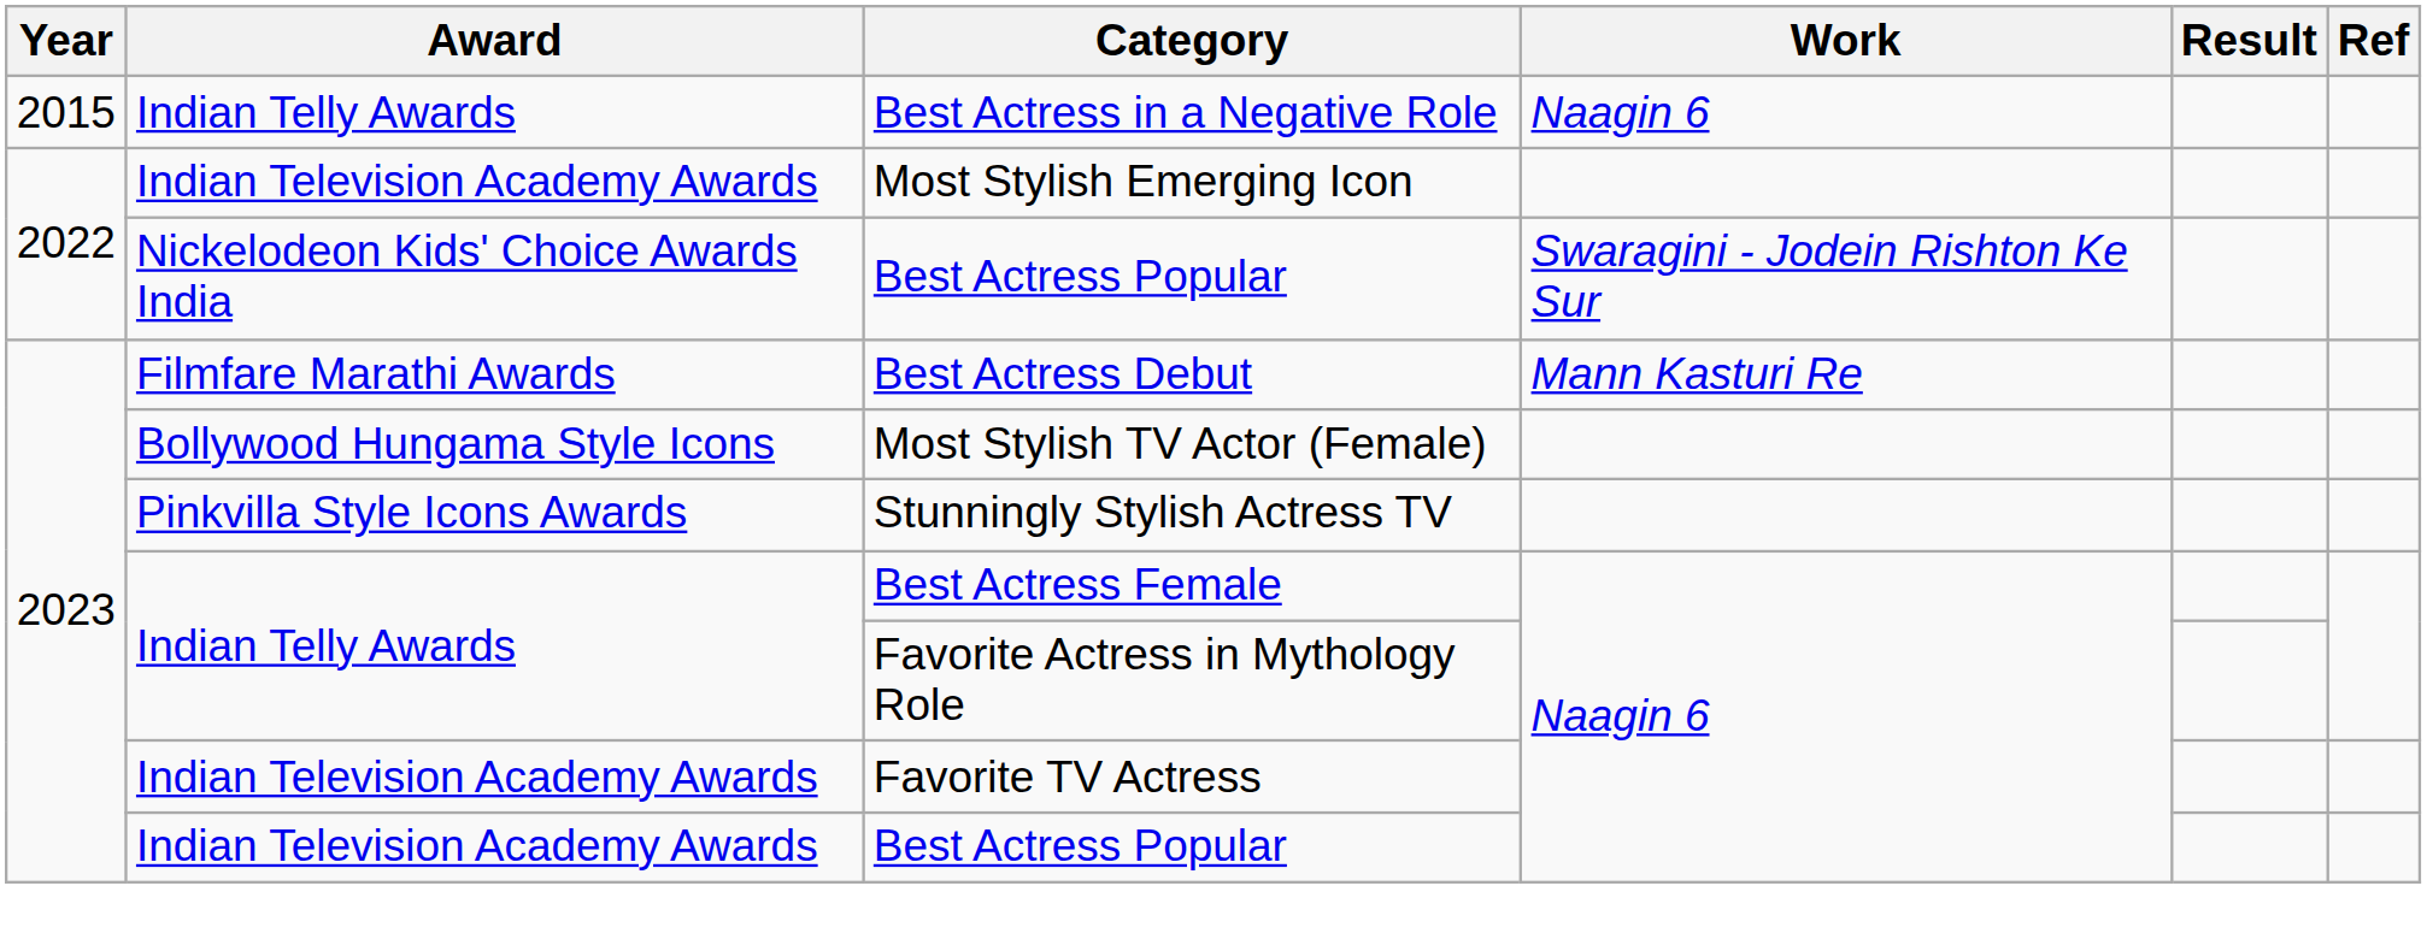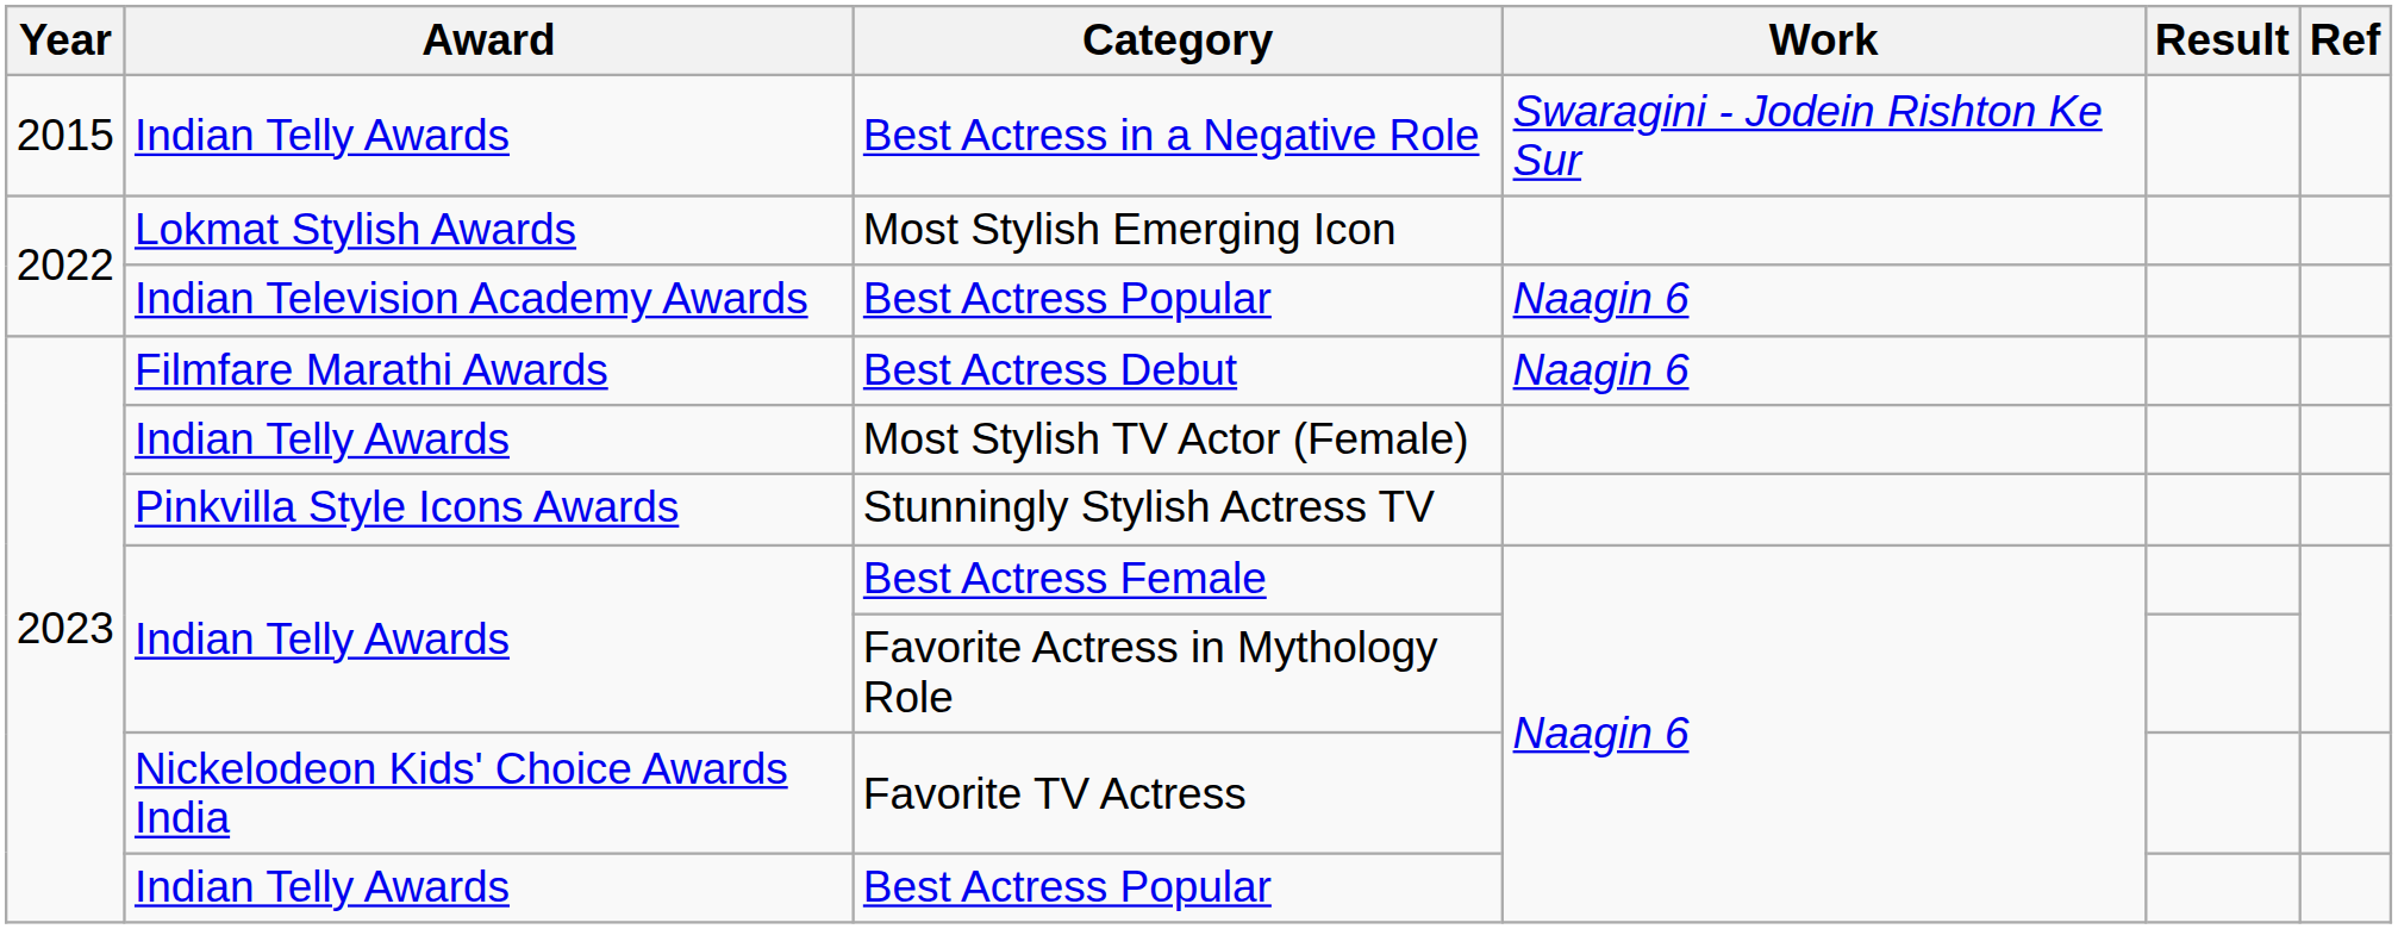Best Actress in a Negative Role | Work: Naagin 6 -> Swaragini - Jodein Rishton Ke Sur
Most Stylish Emerging Icon | Award: Indian Television Academy Awards -> Lokmat Stylish Awards
2022 / Best Actress Popular | Award: Nickelodeon Kids' Choice Awards India -> Indian Television Academy Awards
2022 / Best Actress Popular | Work: Swaragini - Jodein Rishton Ke Sur -> Naagin 6
Best Actress Debut | Work: Mann Kasturi Re -> Naagin 6
Most Stylish TV Actor (Female) | Award: Bollywood Hungama Style Icons -> Indian Telly Awards
Favorite TV Actress | Award: Indian Television Academy Awards -> Nickelodeon Kids' Choice Awards India
2023 / Best Actress Popular | Award: Indian Television Academy Awards -> Indian Telly Awards
